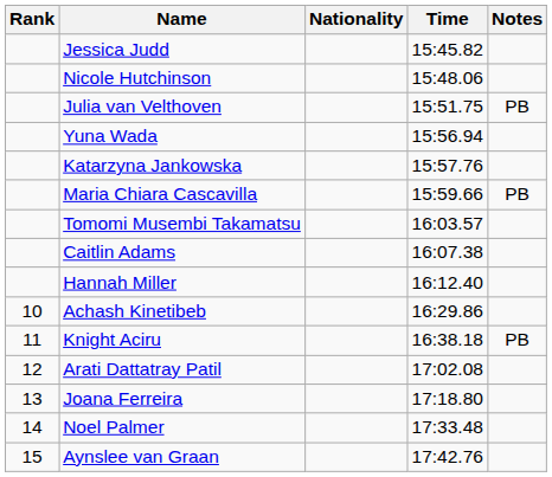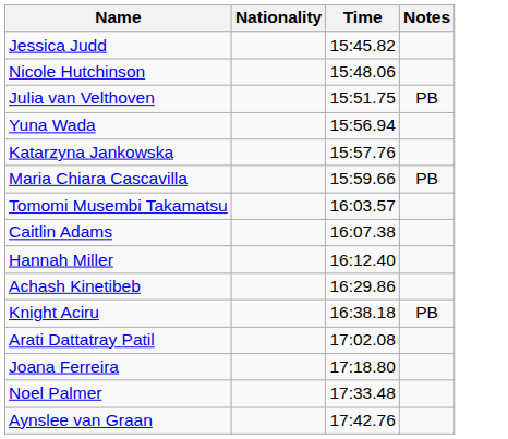- column: Rank | 10 | 11 | 12 | 13 | 14 | 15
